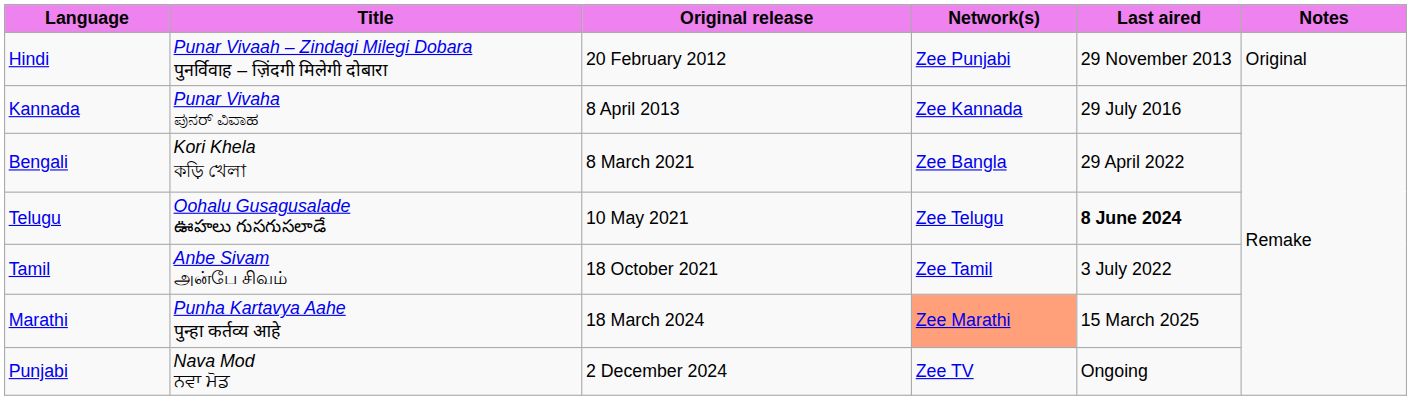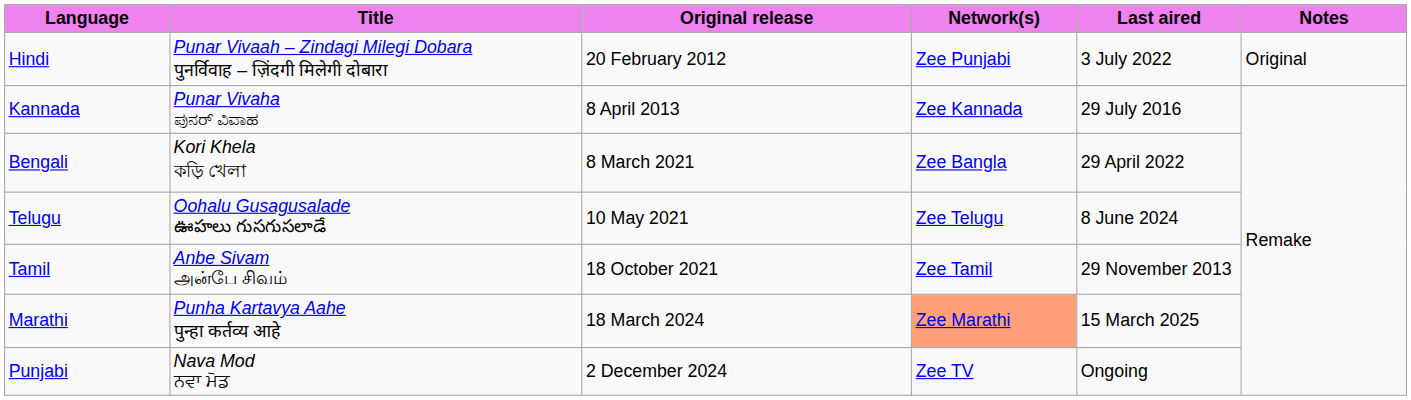Hindi | Last aired: 29 November 2013 -> 3 July 2022
Telugu | Last aired: bold -> normal
Tamil | Last aired: 3 July 2022 -> 29 November 2013
